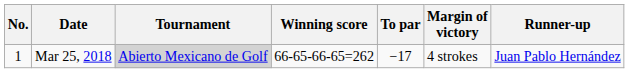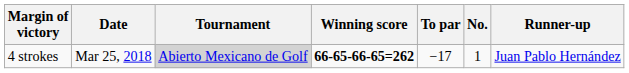columns swapped: No. <-> Margin of victory
Mar 25, 2018 | Winning score: normal -> bold
